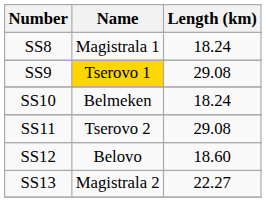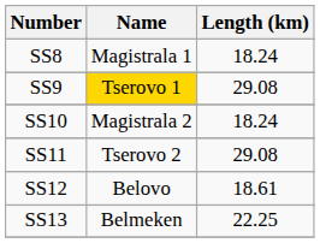SS10 | Name: Belmeken -> Magistrala 2
SS12 | Length (km): 18.60 -> 18.61
SS13 | Name: Magistrala 2 -> Belmeken
SS13 | Length (km): 22.27 -> 22.25
